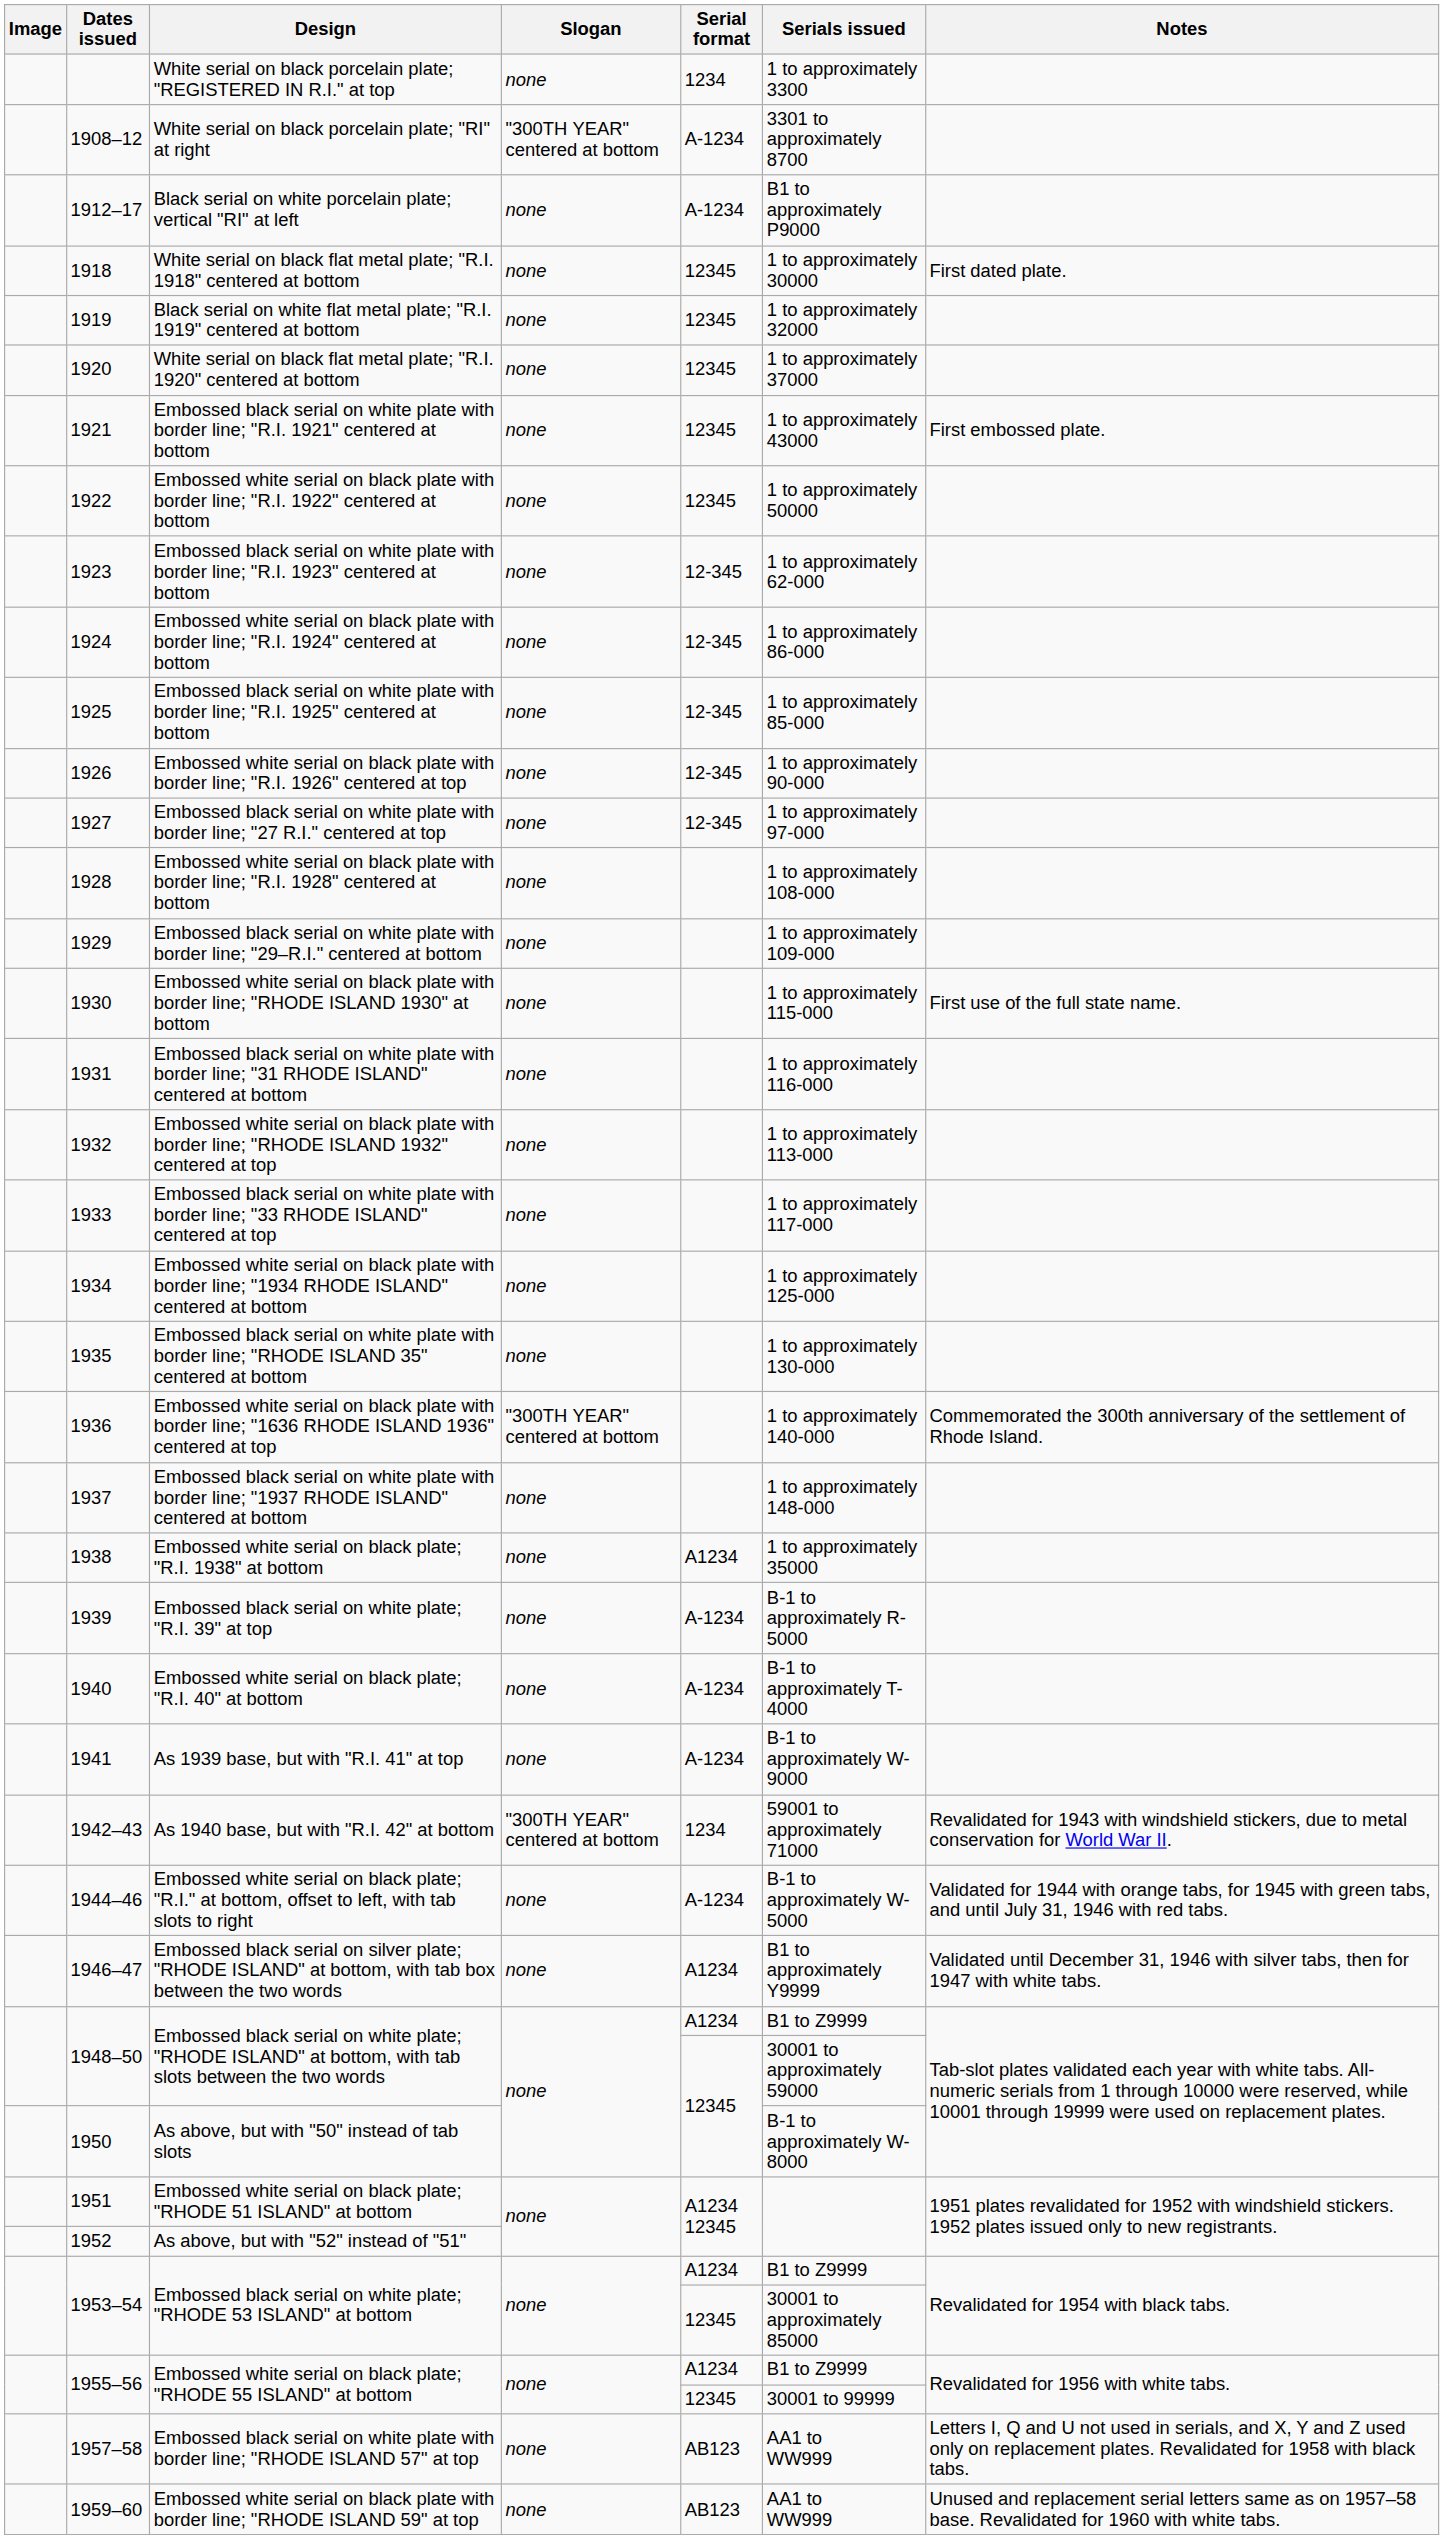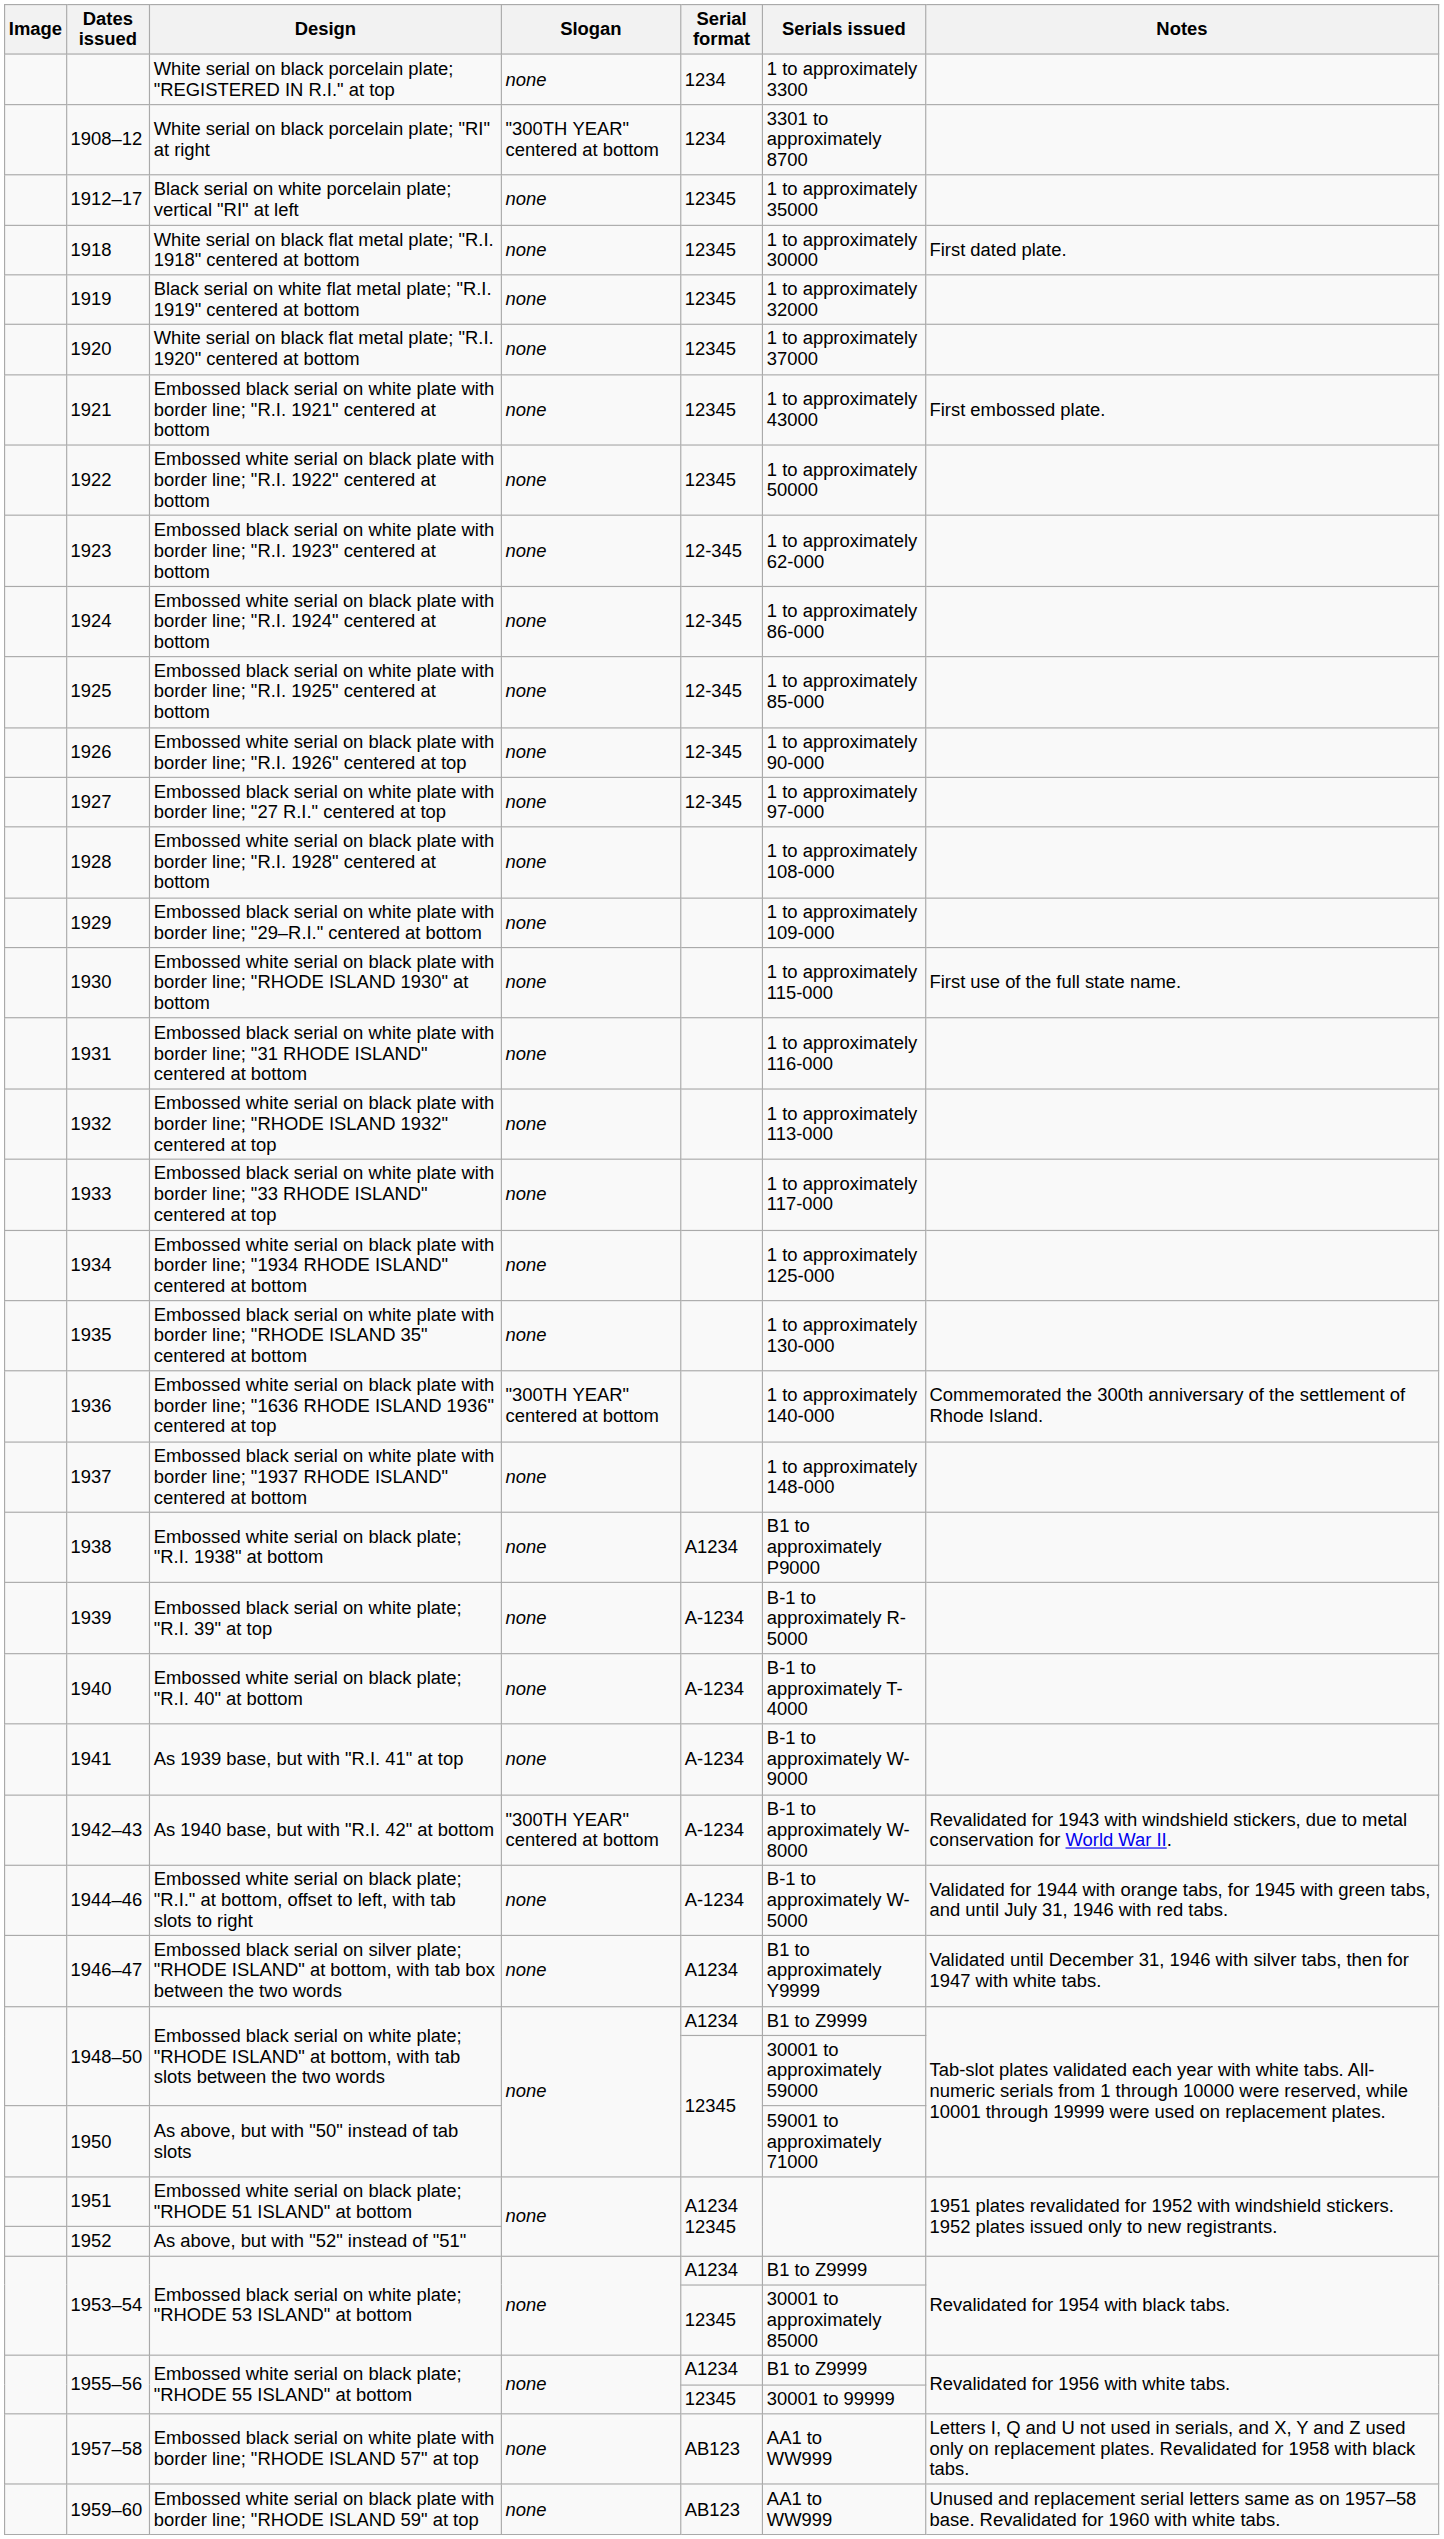White serial on black porcelain plate; "RI" at right | Serial format: A-1234 -> 1234
Black serial on white porcelain plate; vertical "RI" at left | Serial format: A-1234 -> 12345
Black serial on white porcelain plate; vertical "RI" at left | Serials issued: B1 to approximately P9000 -> 1 to approximately 35000
Embossed white serial on black plate; "R.I. 1938" at bottom | Serials issued: 1 to approximately 35000 -> B1 to approximately P9000
As 1940 base, but with "R.I. 42" at bottom | Serial format: 1234 -> A-1234
As 1940 base, but with "R.I. 42" at bottom | Serials issued: 59001 to approximately 71000 -> B-1 to approximately W-8000
As above, but with "50" instead of tab slots | Serials issued: B-1 to approximately W-8000 -> 59001 to approximately 71000
